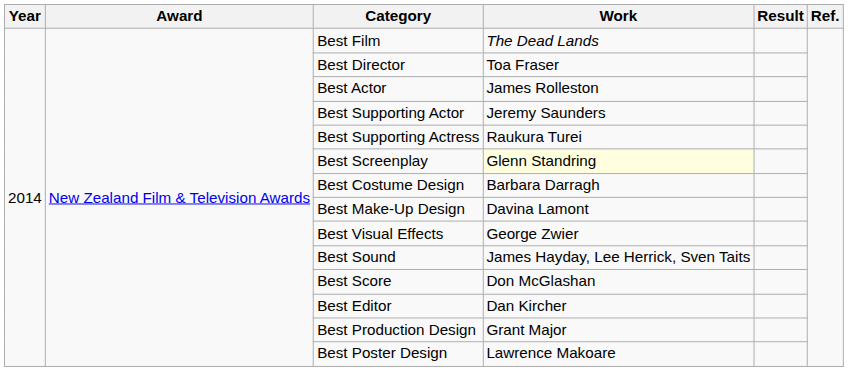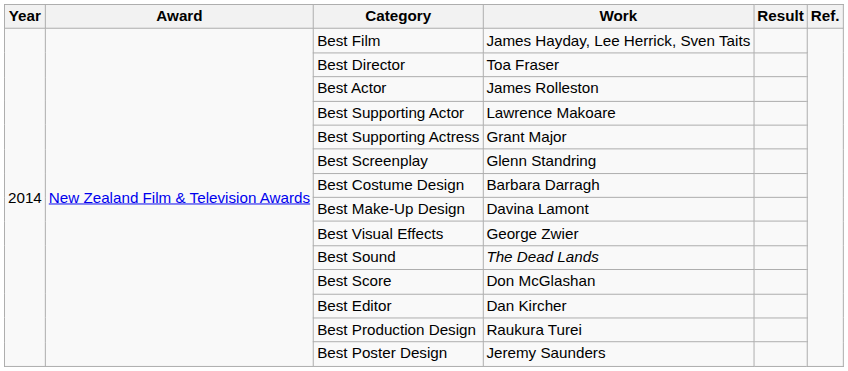Best Film | Work: The Dead Lands -> James Hayday, Lee Herrick, Sven Taits
Best Supporting Actor | Work: Jeremy Saunders -> Lawrence Makoare
Best Supporting Actress | Work: Raukura Turei -> Grant Major
Best Screenplay | Work: lightyellow background -> no background
Best Sound | Work: James Hayday, Lee Herrick, Sven Taits -> The Dead Lands
Best Production Design | Work: Grant Major -> Raukura Turei
Best Poster Design | Work: Lawrence Makoare -> Jeremy Saunders
